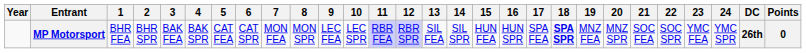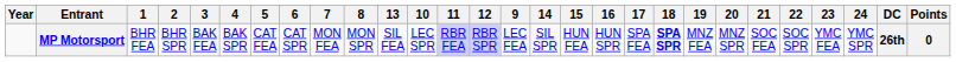columns swapped: 9 <-> 13
